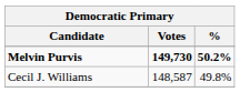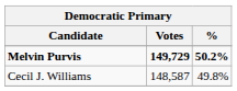Melvin Purvis | Votes: 149,730 -> 149,729
